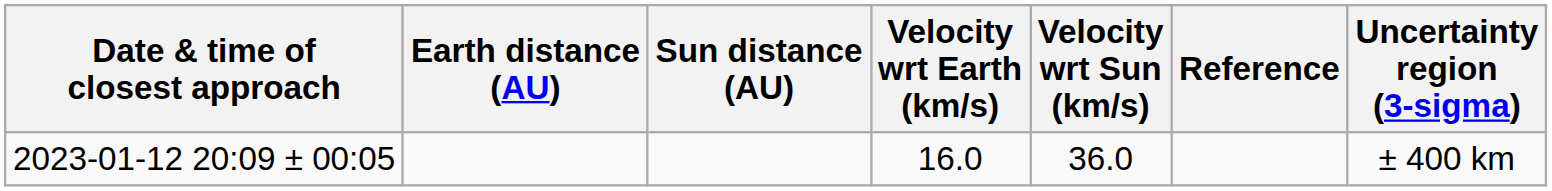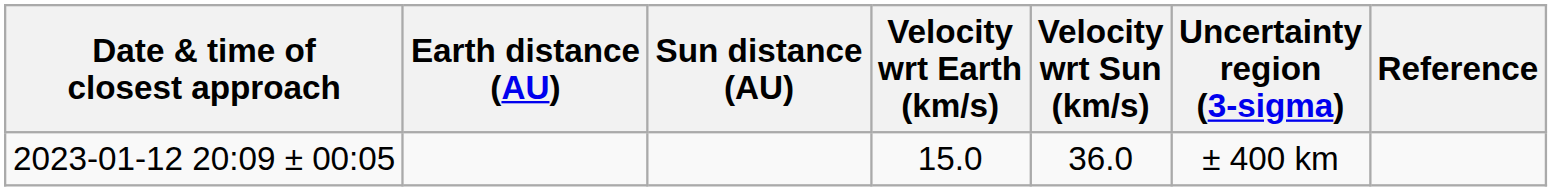columns swapped: Uncertainty region (3-sigma) <-> Reference
2023-01-12 20:09 ± 00:05 | Velocity wrt Earth (km/s): 16.0 -> 15.0
